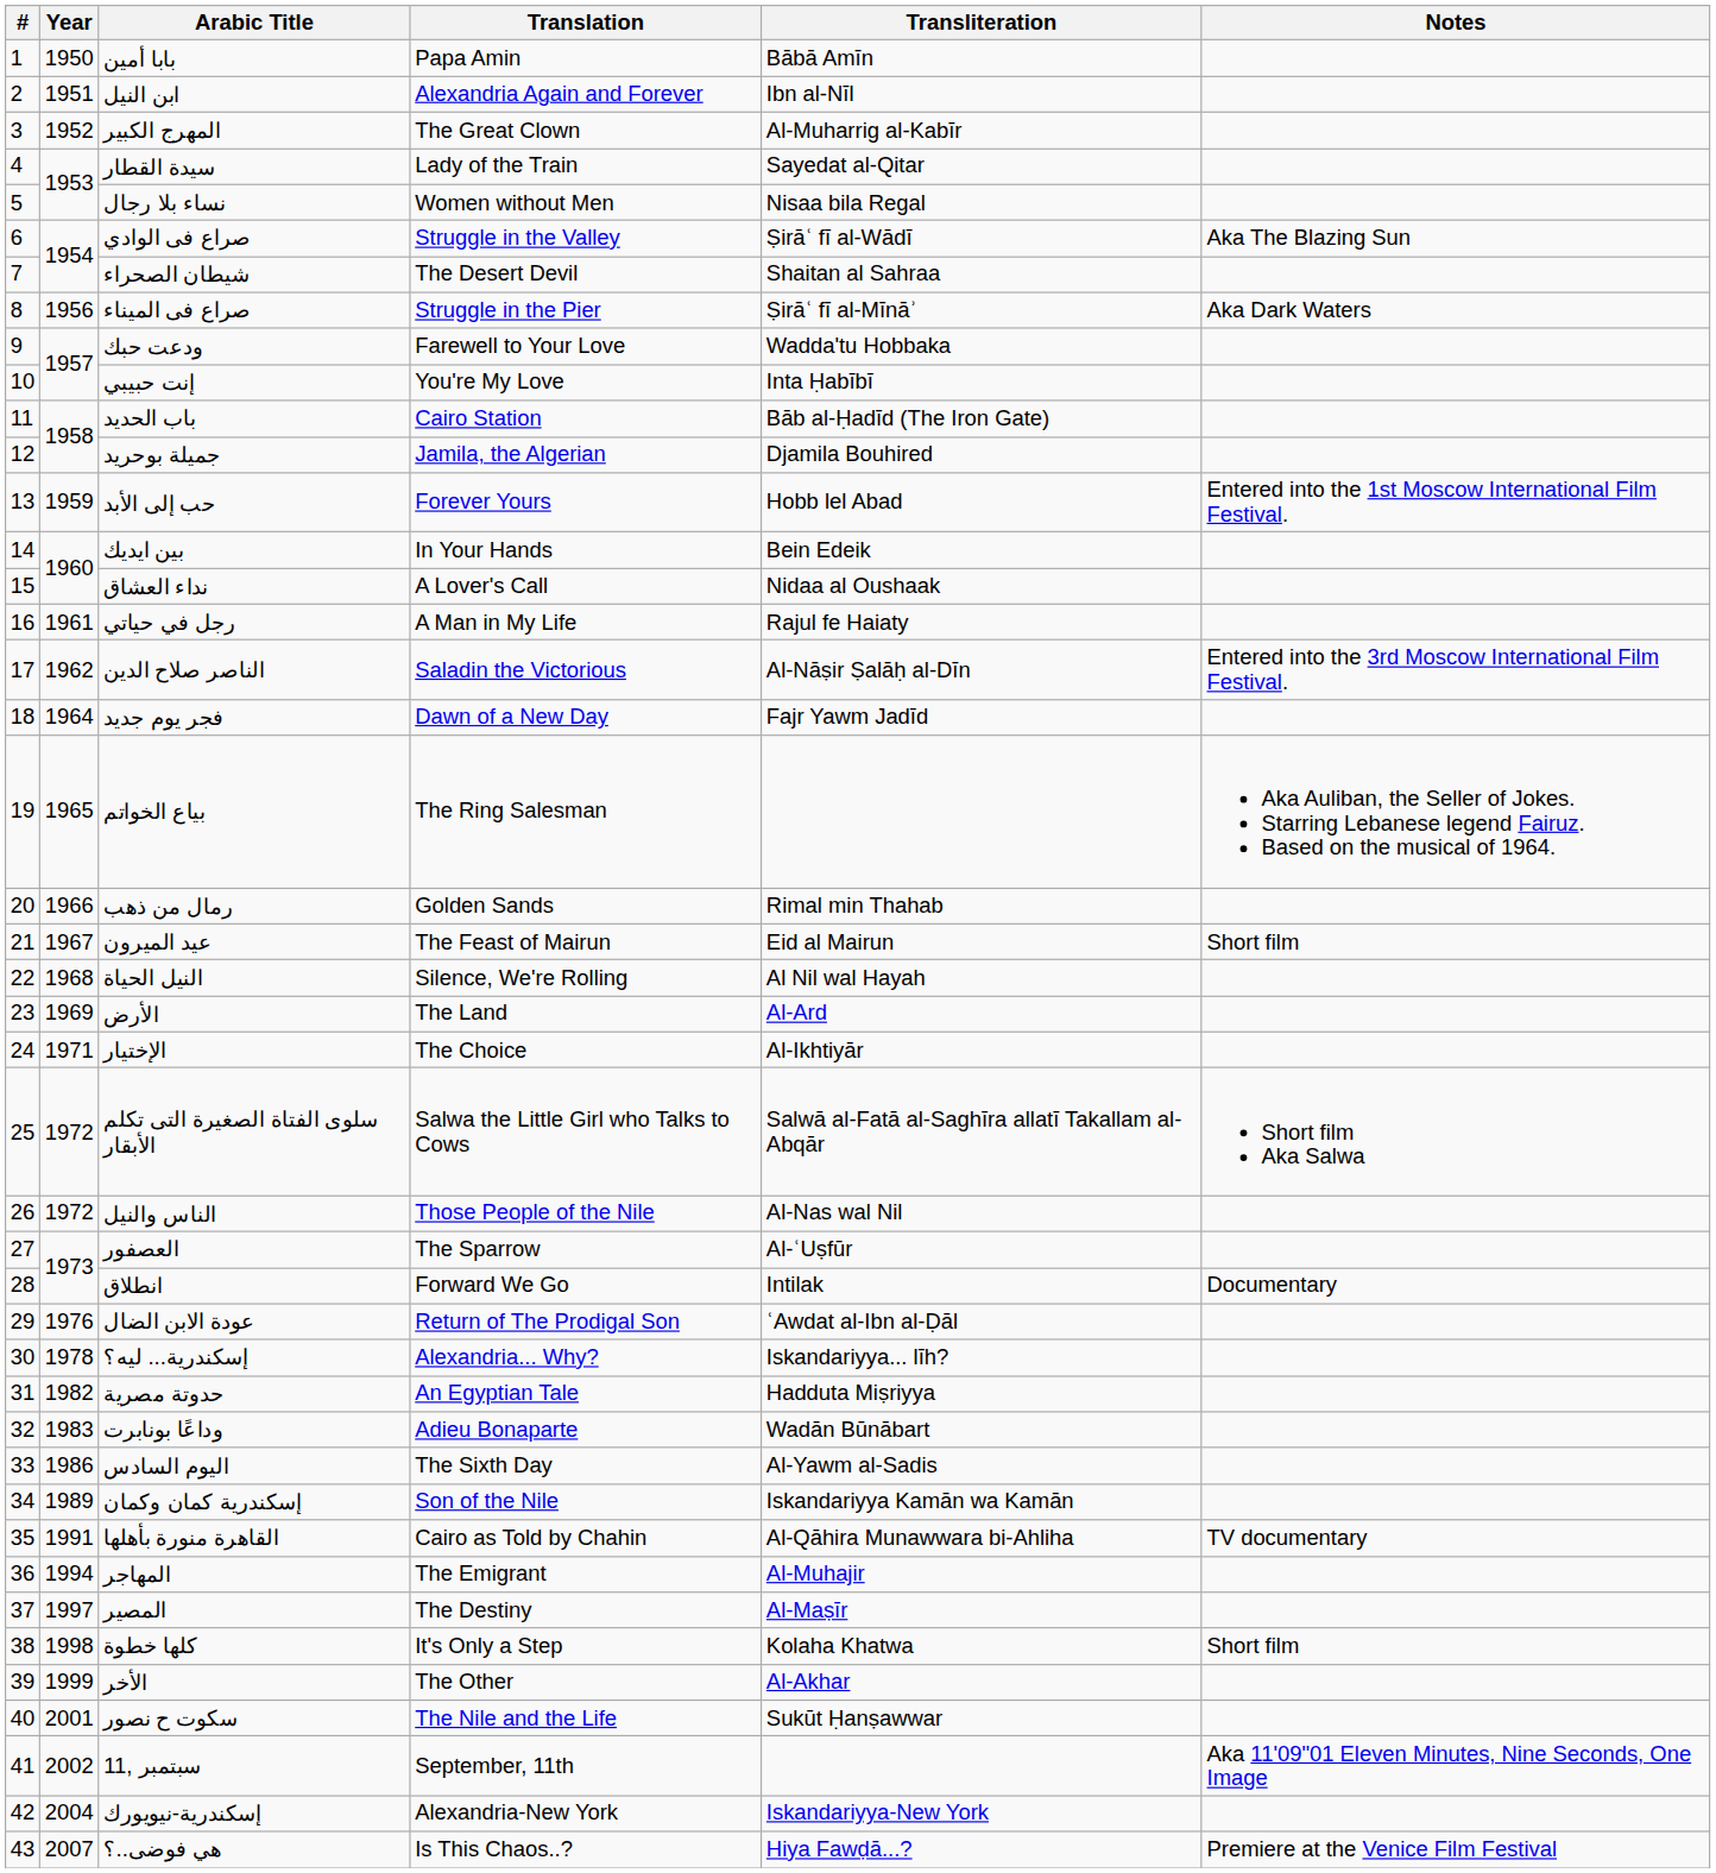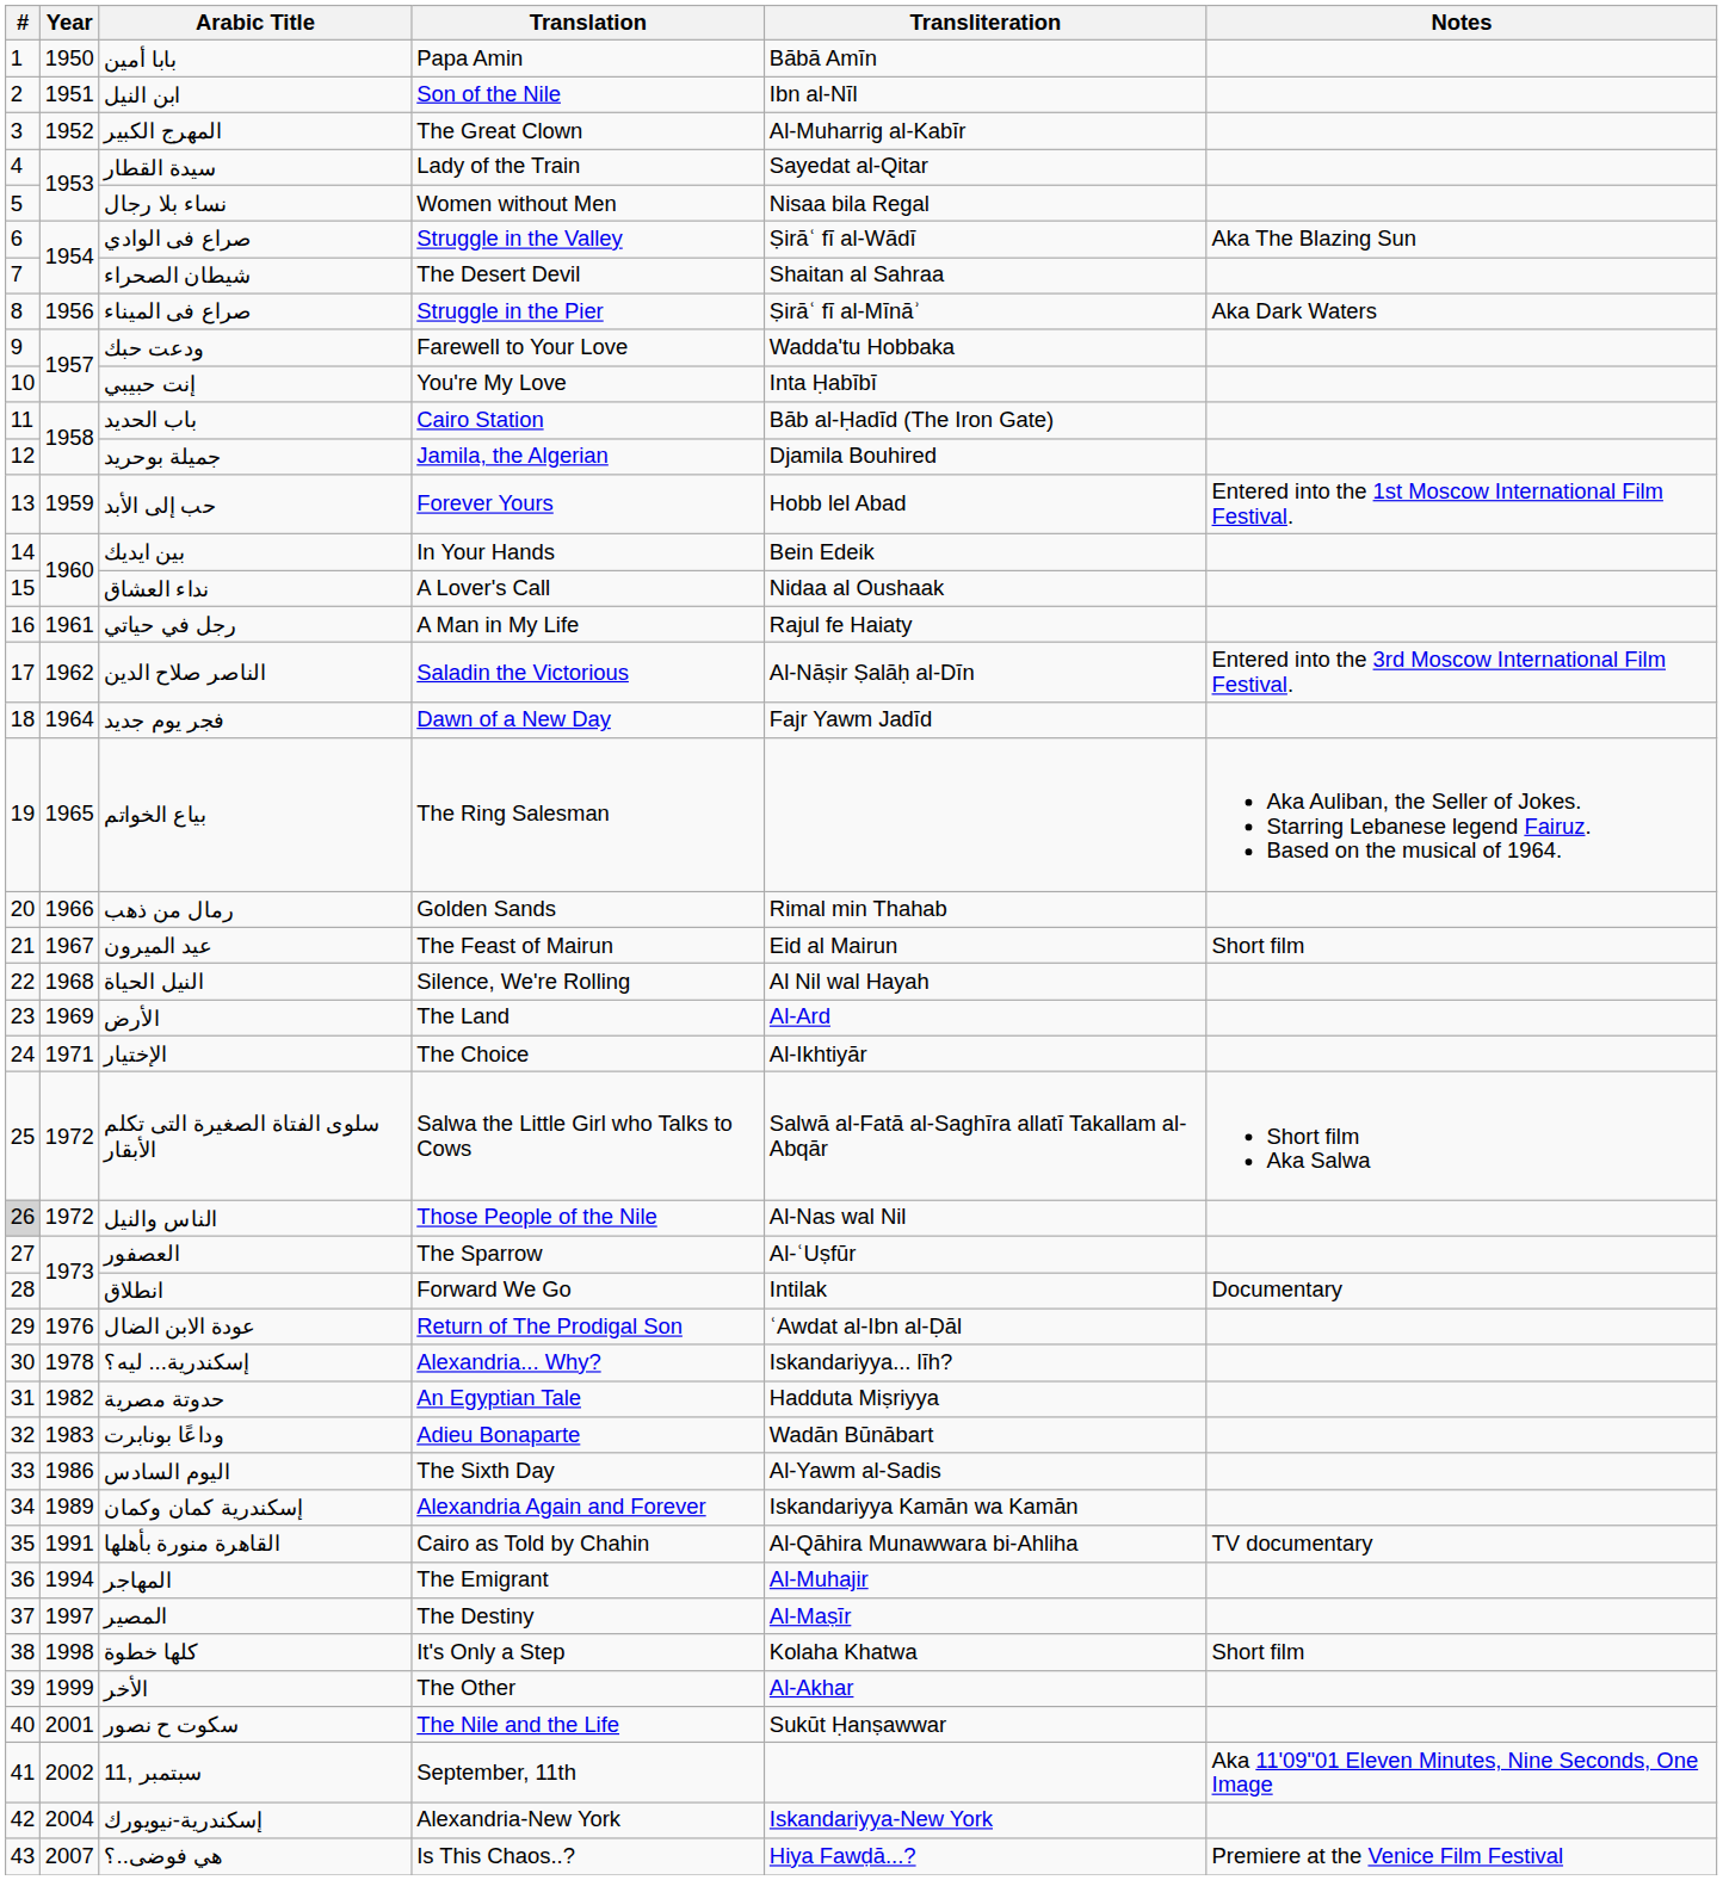ابن النيل | Translation: Alexandria Again and Forever -> Son of the Nile
الناس والنيل | #: no background -> lightgrey background
إسكندرية كمان وكمان | Translation: Son of the Nile -> Alexandria Again and Forever
